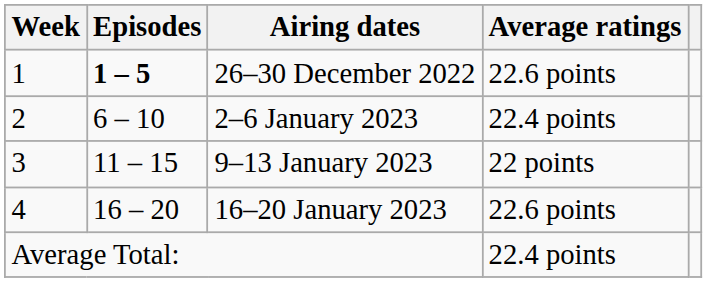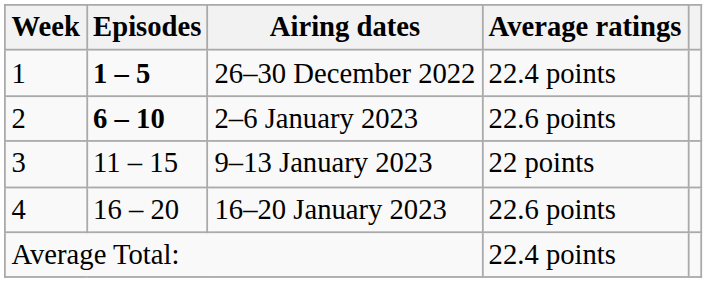26–30 December 2022 | Average ratings: 22.6 points -> 22.4 points
2–6 January 2023 | Episodes: normal -> bold
2–6 January 2023 | Average ratings: 22.4 points -> 22.6 points
